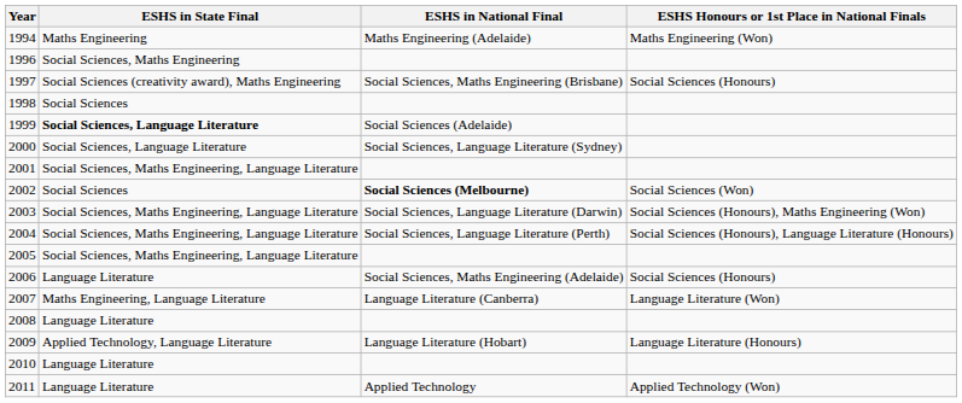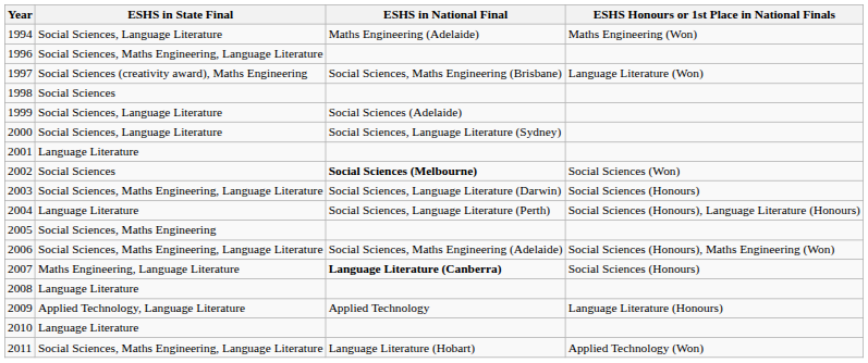1994 | ESHS in State Final: Maths Engineering -> Social Sciences, Language Literature
1996 | ESHS in State Final: Social Sciences, Maths Engineering -> Social Sciences, Maths Engineering, Language Literature
1997 | ESHS Honours or 1st Place in National Finals: Social Sciences (Honours) -> Language Literature (Won)
1999 | ESHS in State Final: bold -> normal
2001 | ESHS in State Final: Social Sciences, Maths Engineering, Language Literature -> Language Literature
2003 | ESHS Honours or 1st Place in National Finals: Social Sciences (Honours), Maths Engineering (Won) -> Social Sciences (Honours)
2004 | ESHS in State Final: Social Sciences, Maths Engineering, Language Literature -> Language Literature
2005 | ESHS in State Final: Social Sciences, Maths Engineering, Language Literature -> Social Sciences, Maths Engineering
2006 | ESHS in State Final: Language Literature -> Social Sciences, Maths Engineering, Language Literature
2006 | ESHS Honours or 1st Place in National Finals: Social Sciences (Honours) -> Social Sciences (Honours), Maths Engineering (Won)
2007 | ESHS in National Final: normal -> bold
2007 | ESHS Honours or 1st Place in National Finals: Language Literature (Won) -> Social Sciences (Honours)
2009 | ESHS in National Final: Language Literature (Hobart) -> Applied Technology
2011 | ESHS in State Final: Language Literature -> Social Sciences, Maths Engineering, Language Literature
2011 | ESHS in National Final: Applied Technology -> Language Literature (Hobart)
